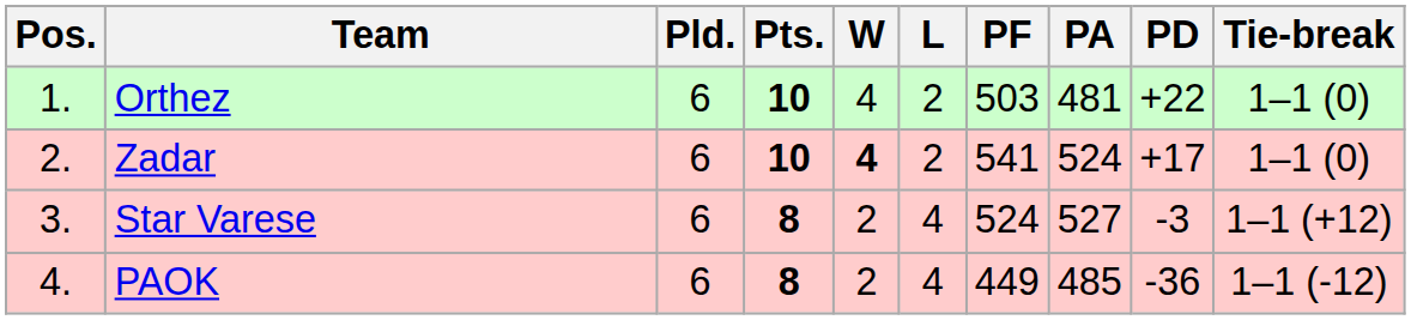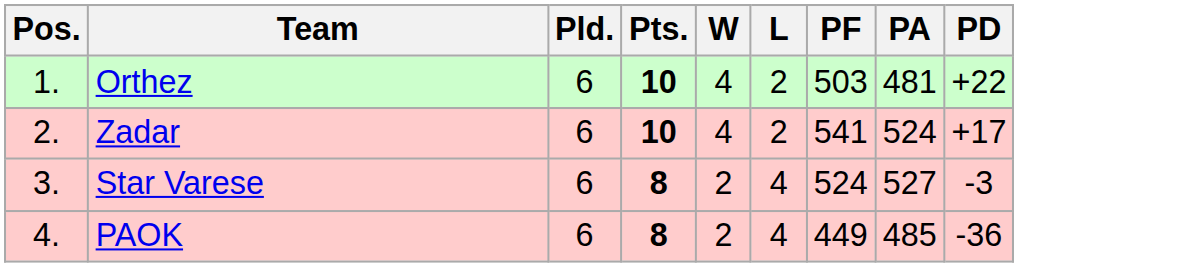- column: Tie-break | 1–1 (0) | 1–1 (0) | 1–1 (+12) | 1–1 (-12)
Zadar | W: bold -> normal
